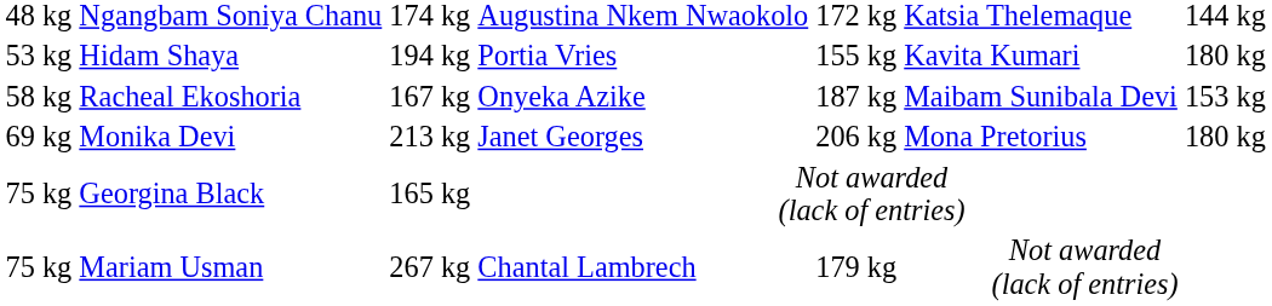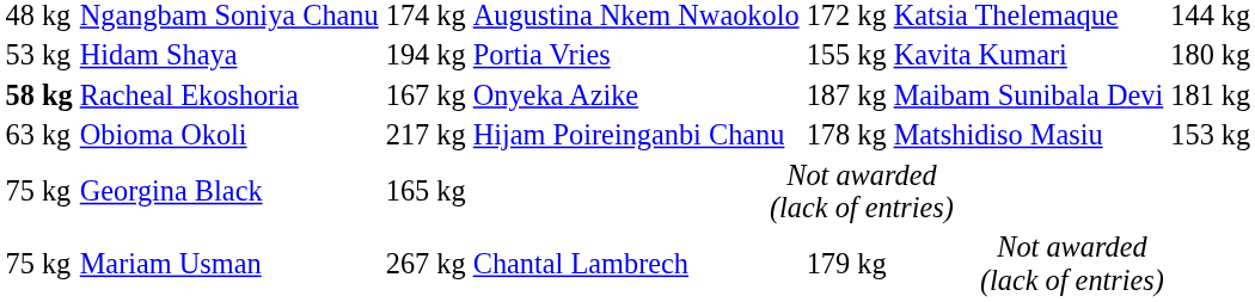Racheal Ekoshoria | column 1: normal -> bold
Racheal Ekoshoria | column 7: 153 kg -> 181 kg
+ row: 63 kg | Obioma Okoli | 217 kg | Hijam Poireinganbi Chanu | 178 kg | Matshidiso Masiu | 153 kg
- row: 69 kg | Monika Devi | 213 kg | Janet Georges | 206 kg | Mona Pretorius | 180 kg
